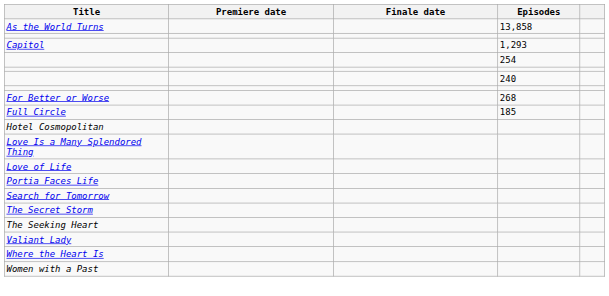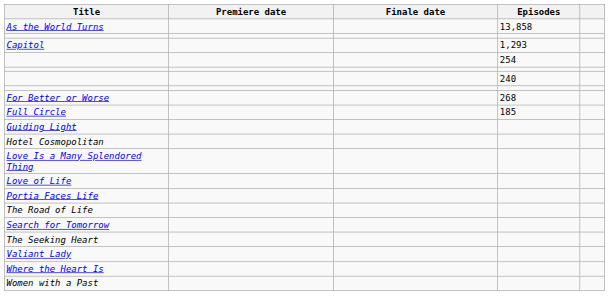+ row: Guiding Light
+ row: The Road of Life
- row: The Secret Storm
